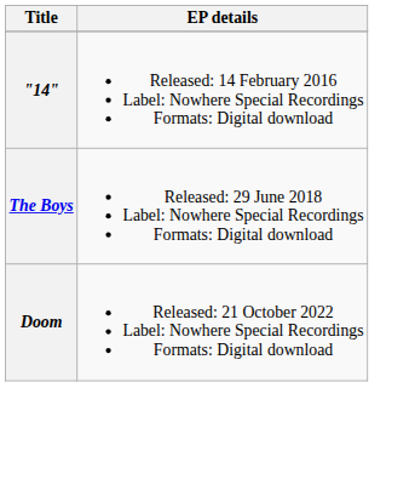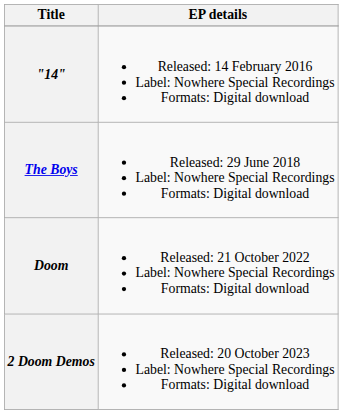+ row: 2 Doom Demos | Released: 20 October 2023 Label: Nowhere Special Recordings Formats: Digital download
